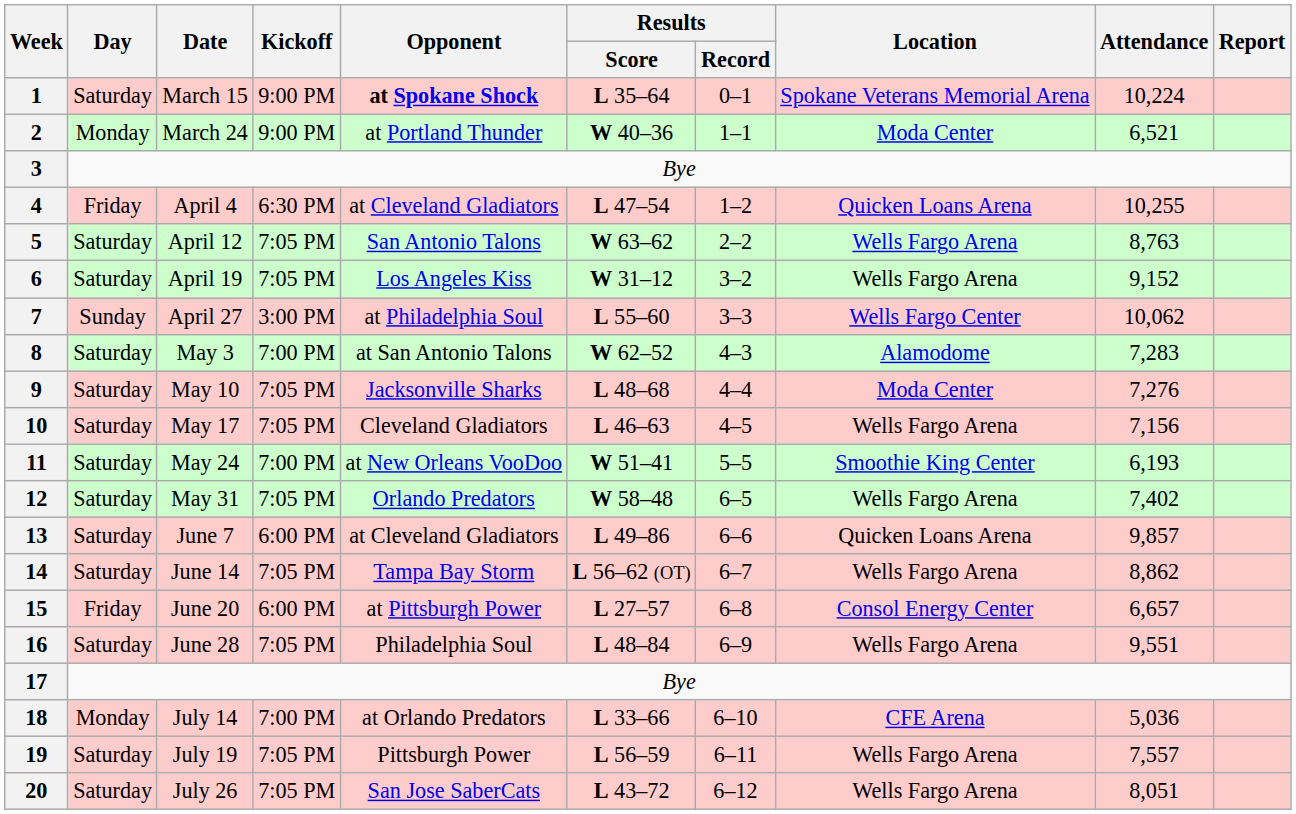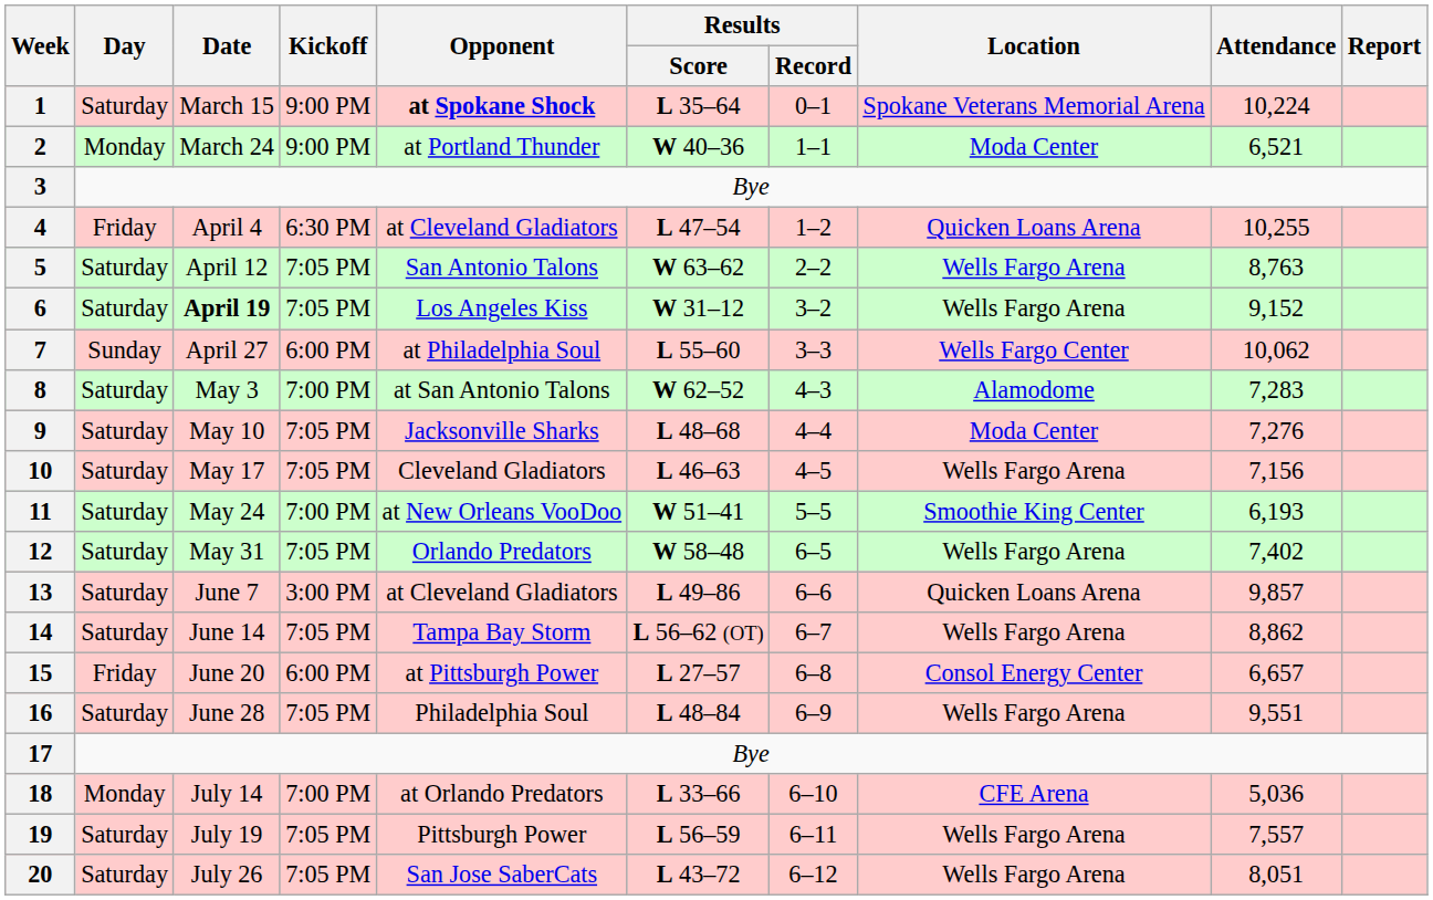6 | Date: normal -> bold
7 | Kickoff: 3:00 PM -> 6:00 PM
13 | Kickoff: 6:00 PM -> 3:00 PM
